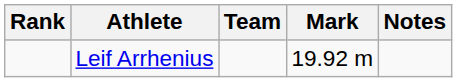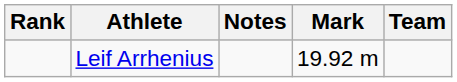columns swapped: Team <-> Notes
